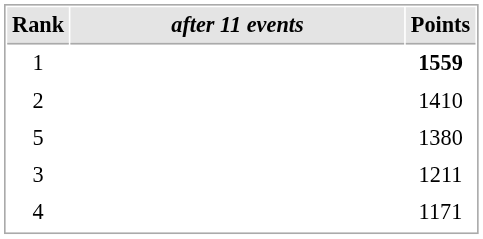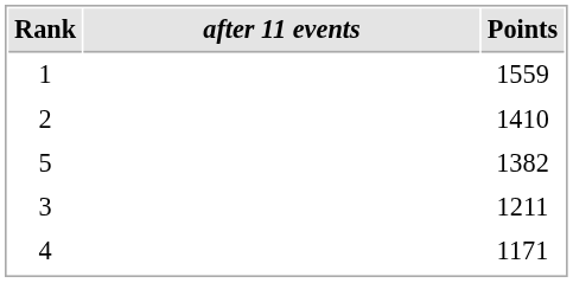1 | Points: bold -> normal
5 | Points: 1380 -> 1382
